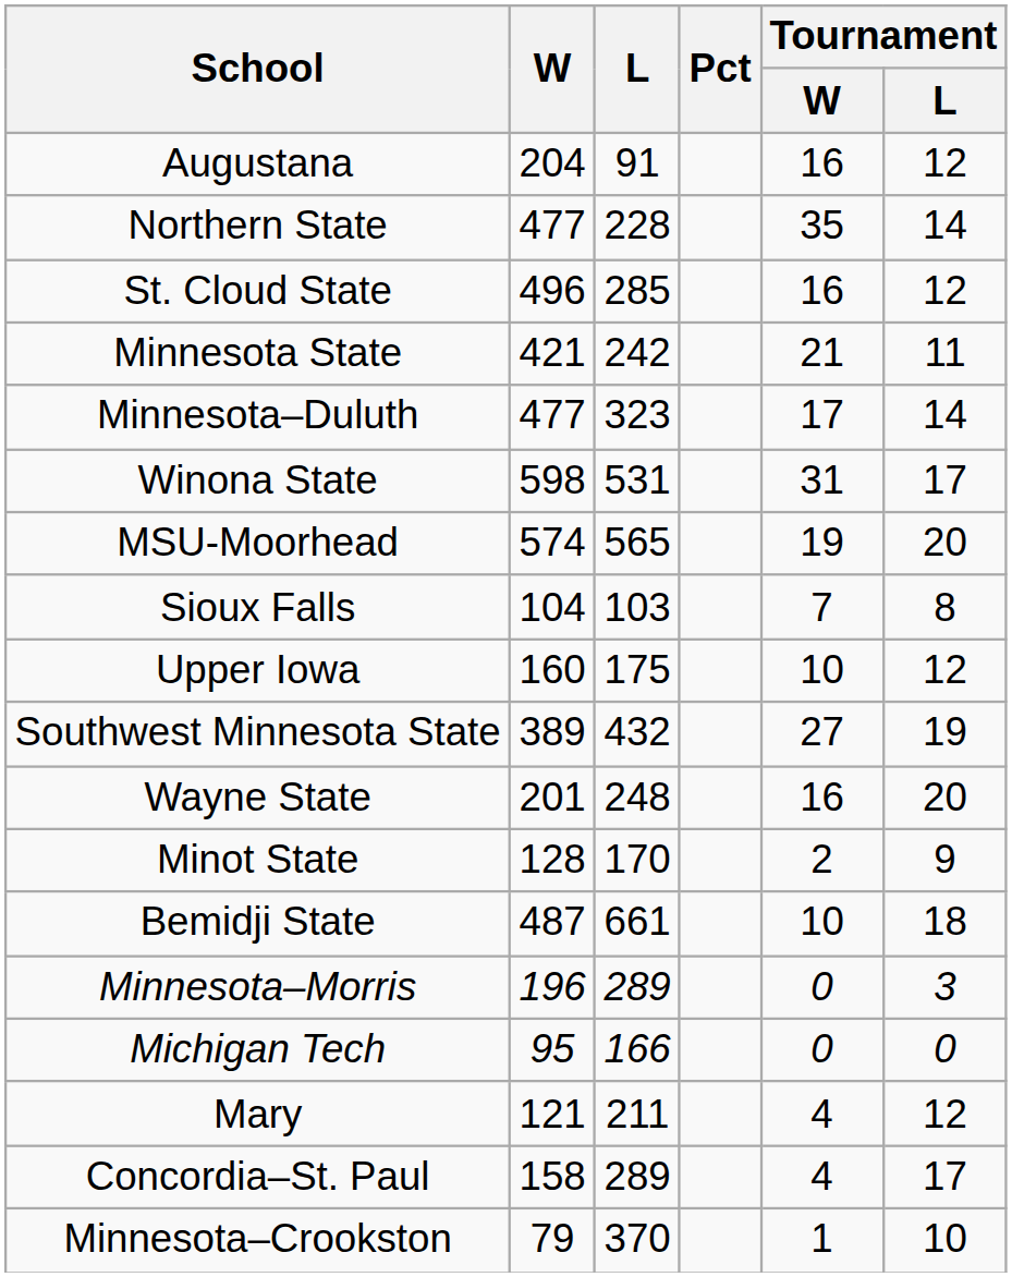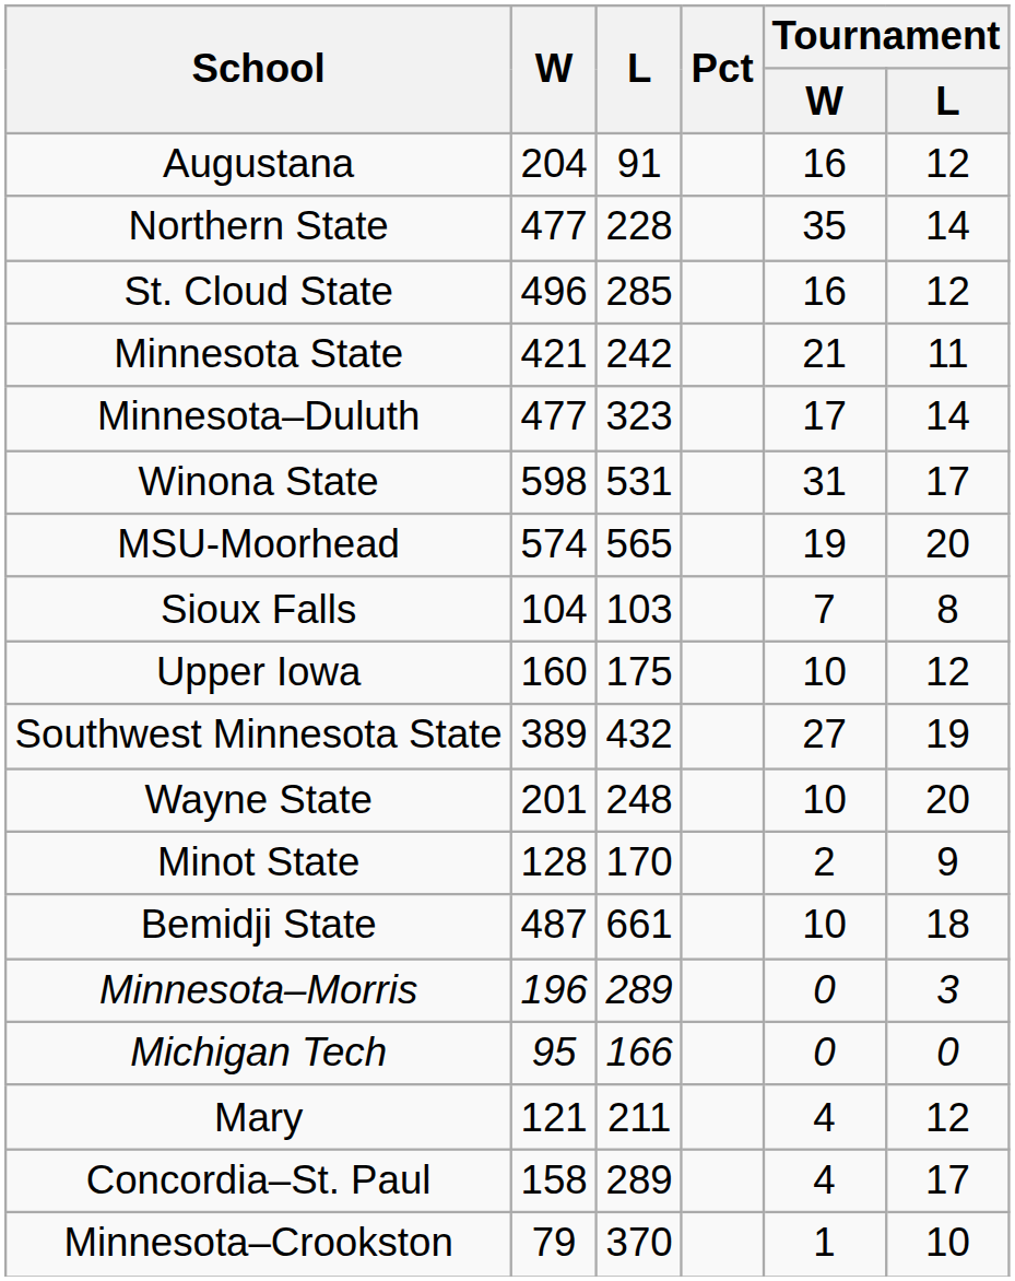Wayne State | Tournament / W: 16 -> 10
